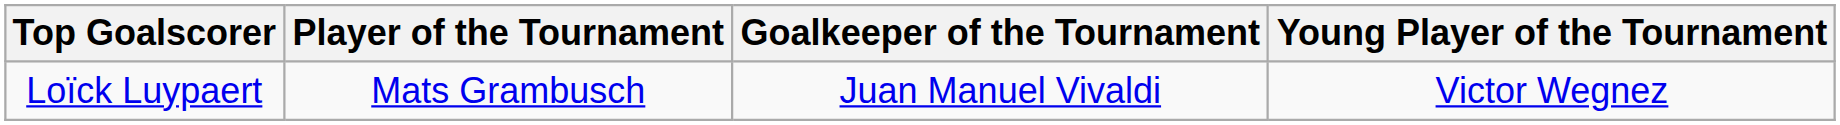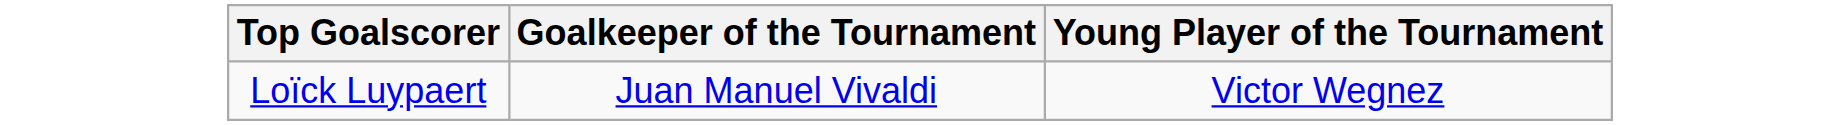- column: Player of the Tournament | Mats Grambusch
